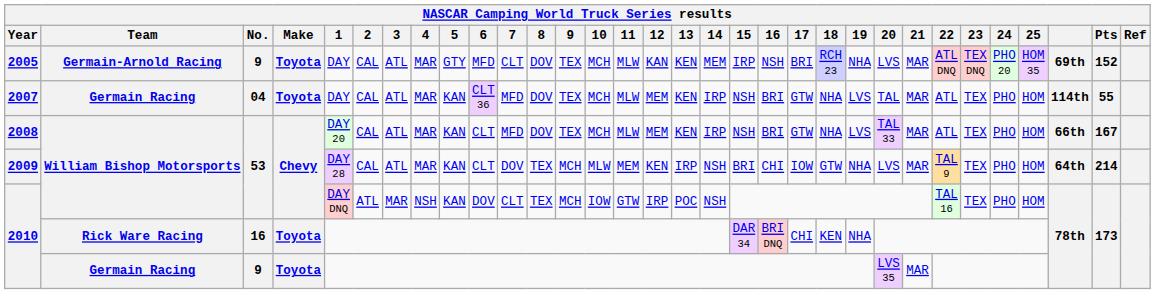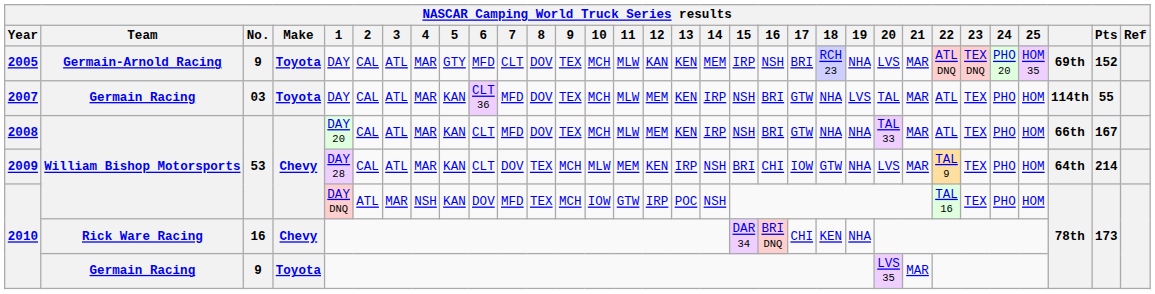2007 | No.: 04 -> 03
2008 | 19: LVS -> NHA
2010 / William Bishop Motorsports | 7: CLT -> MFD
2010 / Rick Ware Racing | Make: Toyota -> Chevy
